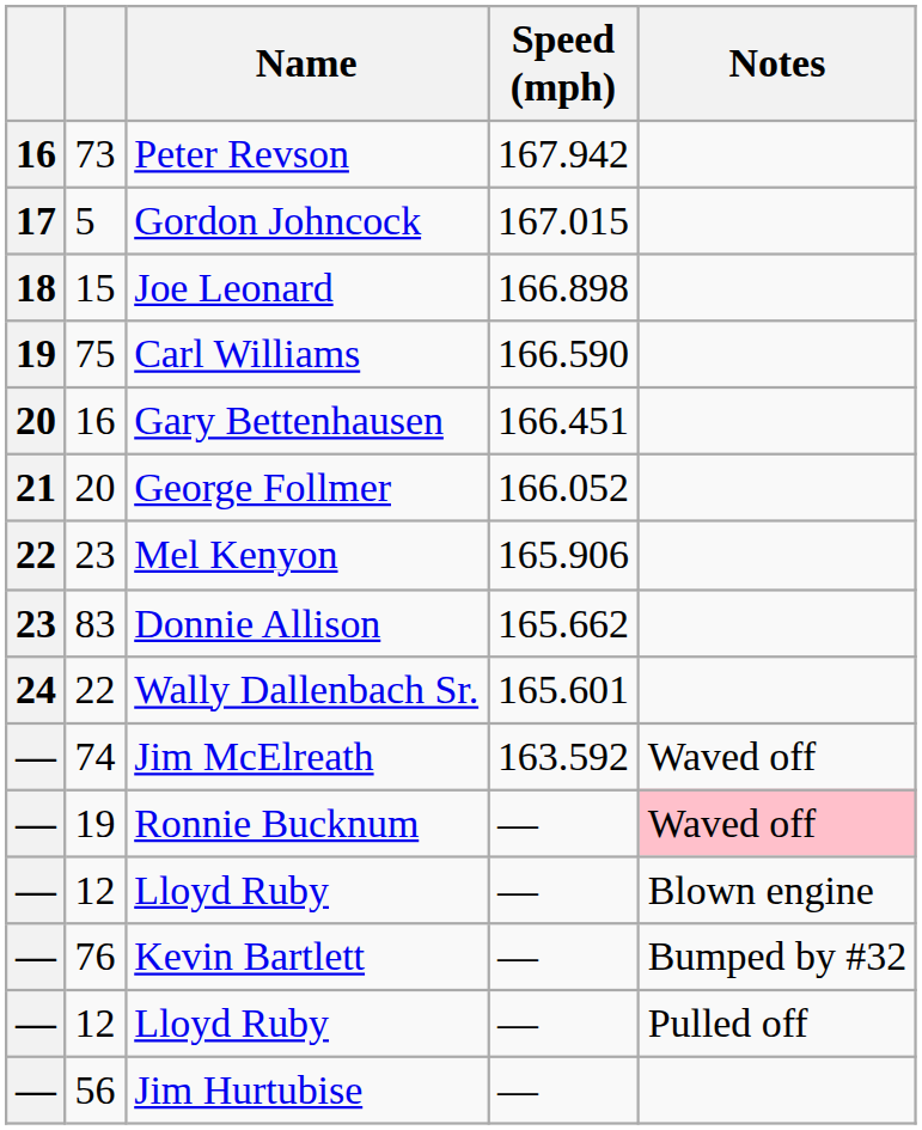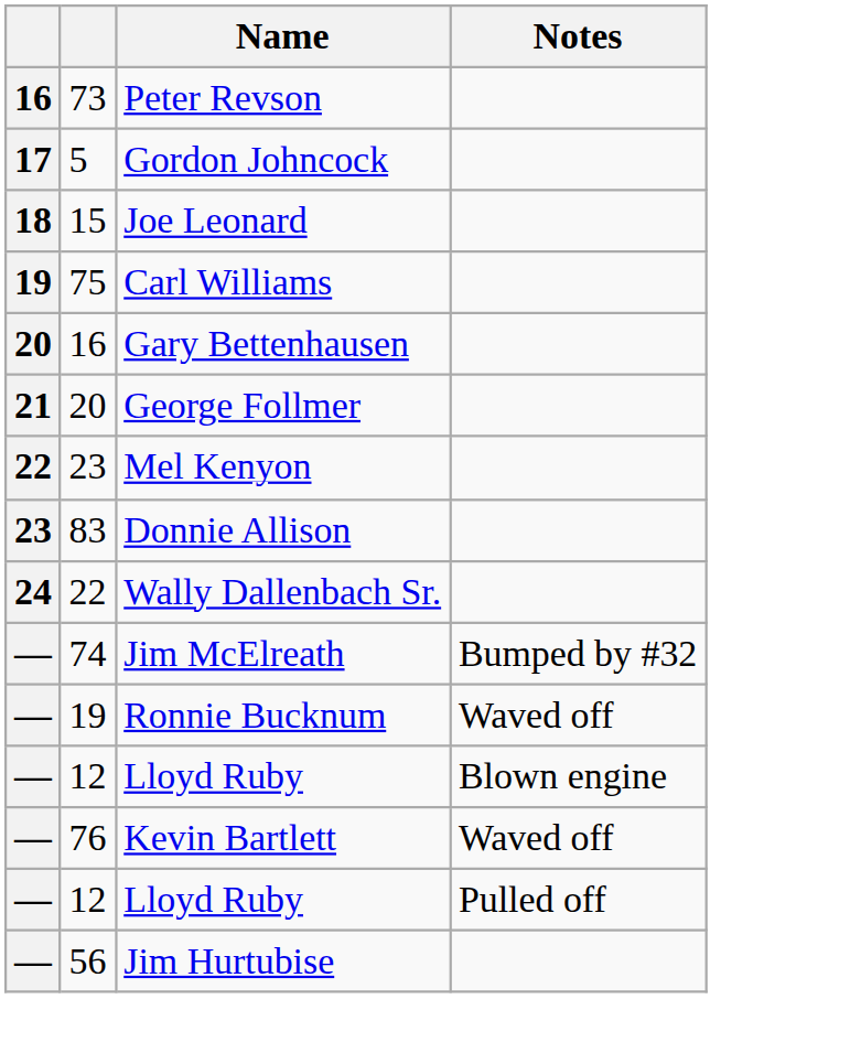- column: Speed (mph) | 167.942 | 167.015 | 166.898 | 166.590 | 166.451 | 166.052 | 165.906 | 165.662 | 165.601 | 163.592 | — | — | — | — | —
Jim McElreath | Notes: Waved off -> Bumped by #32
Ronnie Bucknum | Notes: pink background -> no background
Kevin Bartlett | Notes: Bumped by #32 -> Waved off
